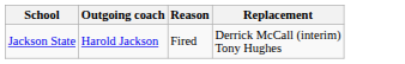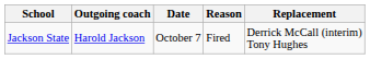+ column: Date | October 7
